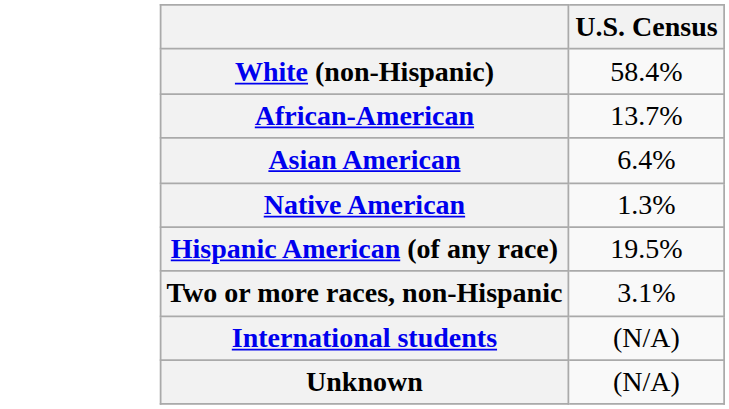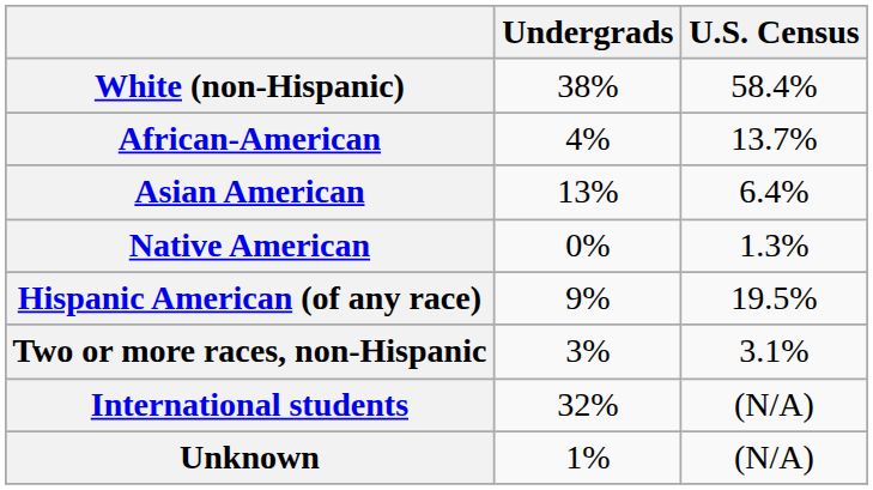+ column: Undergrads | 38% | 4% | 13% | 0% | 9% | 3% | 32% | 1%
